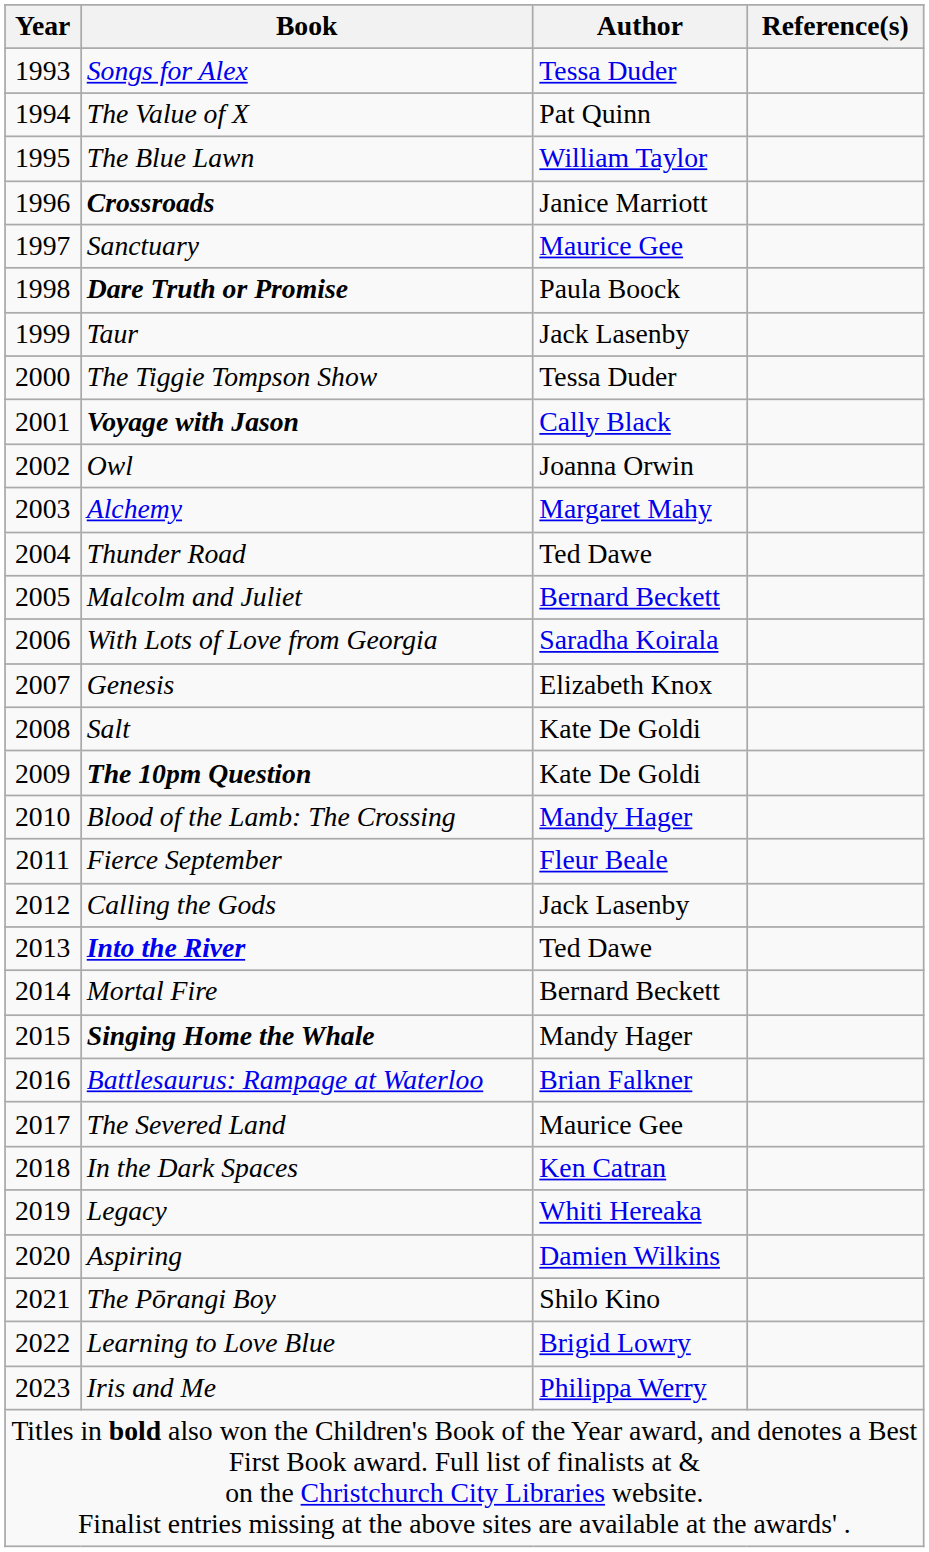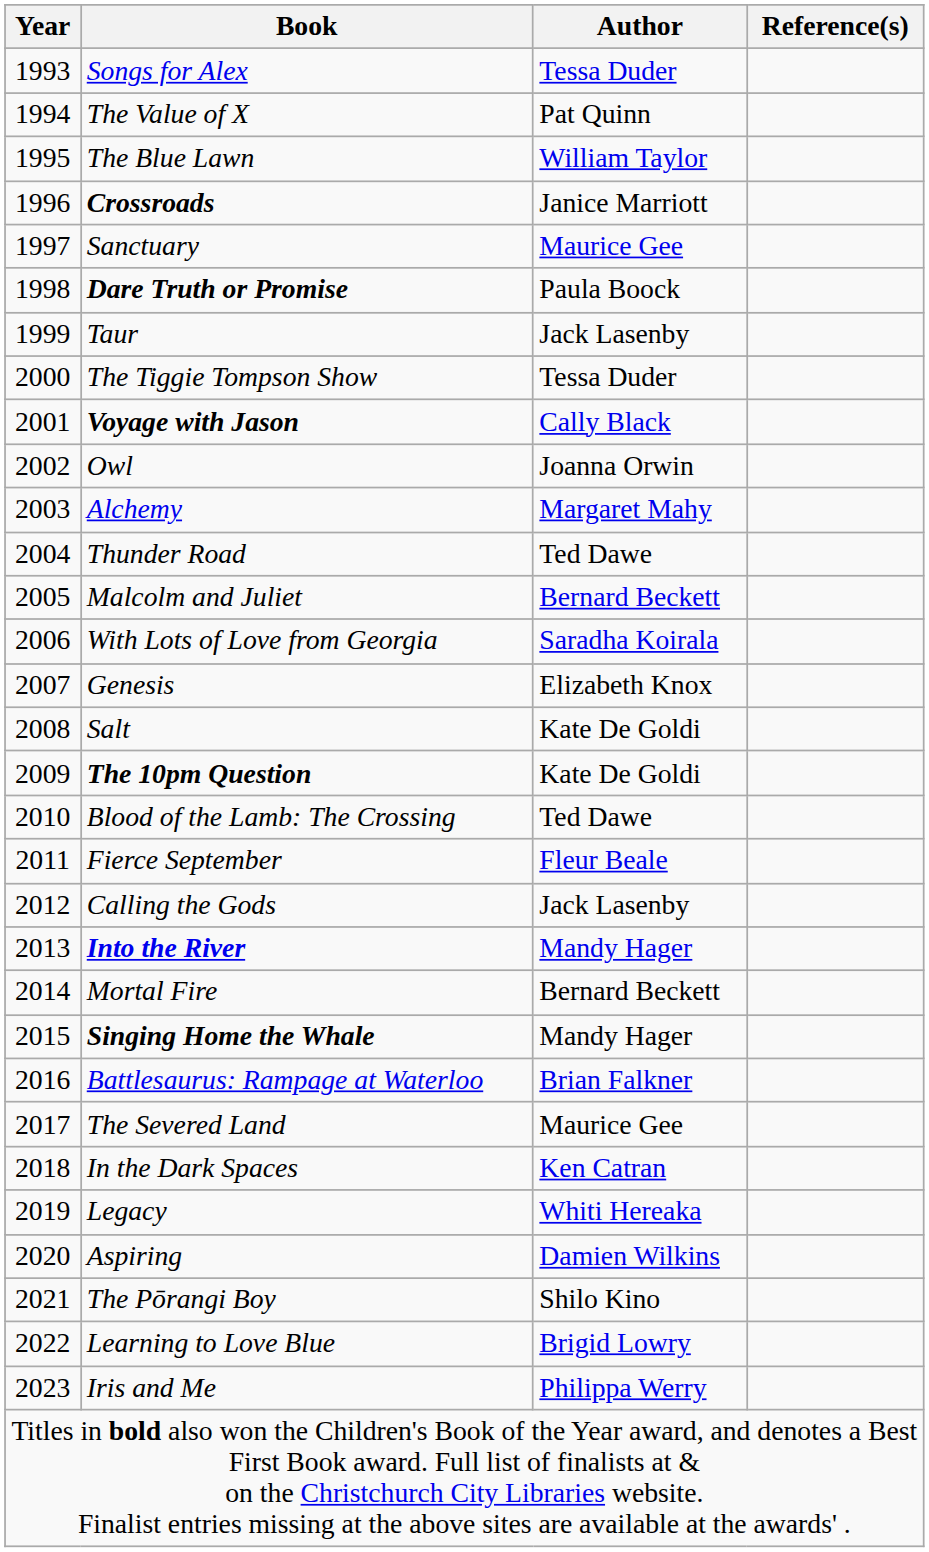Blood of the Lamb: The Crossing | Author: Mandy Hager -> Ted Dawe
Into the River | Author: Ted Dawe -> Mandy Hager
